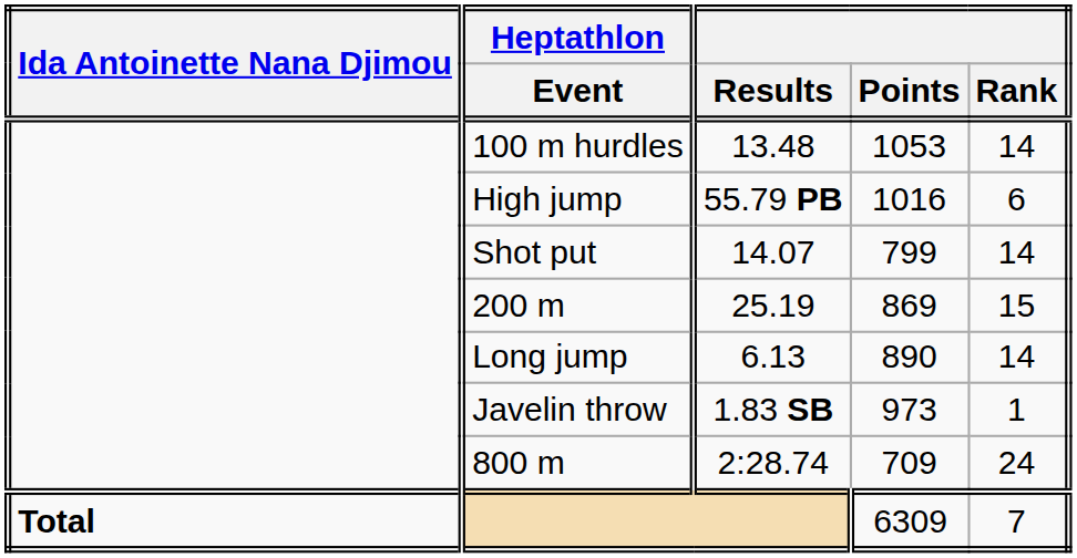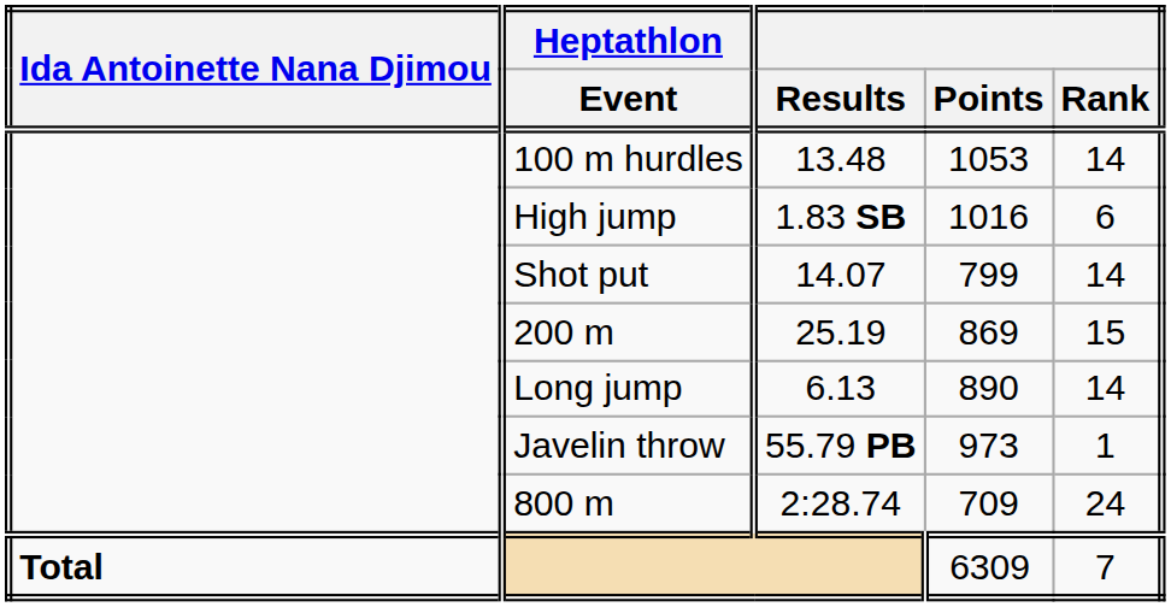High jump | Results: 55.79 PB -> 1.83 SB
Javelin throw | Results: 1.83 SB -> 55.79 PB
